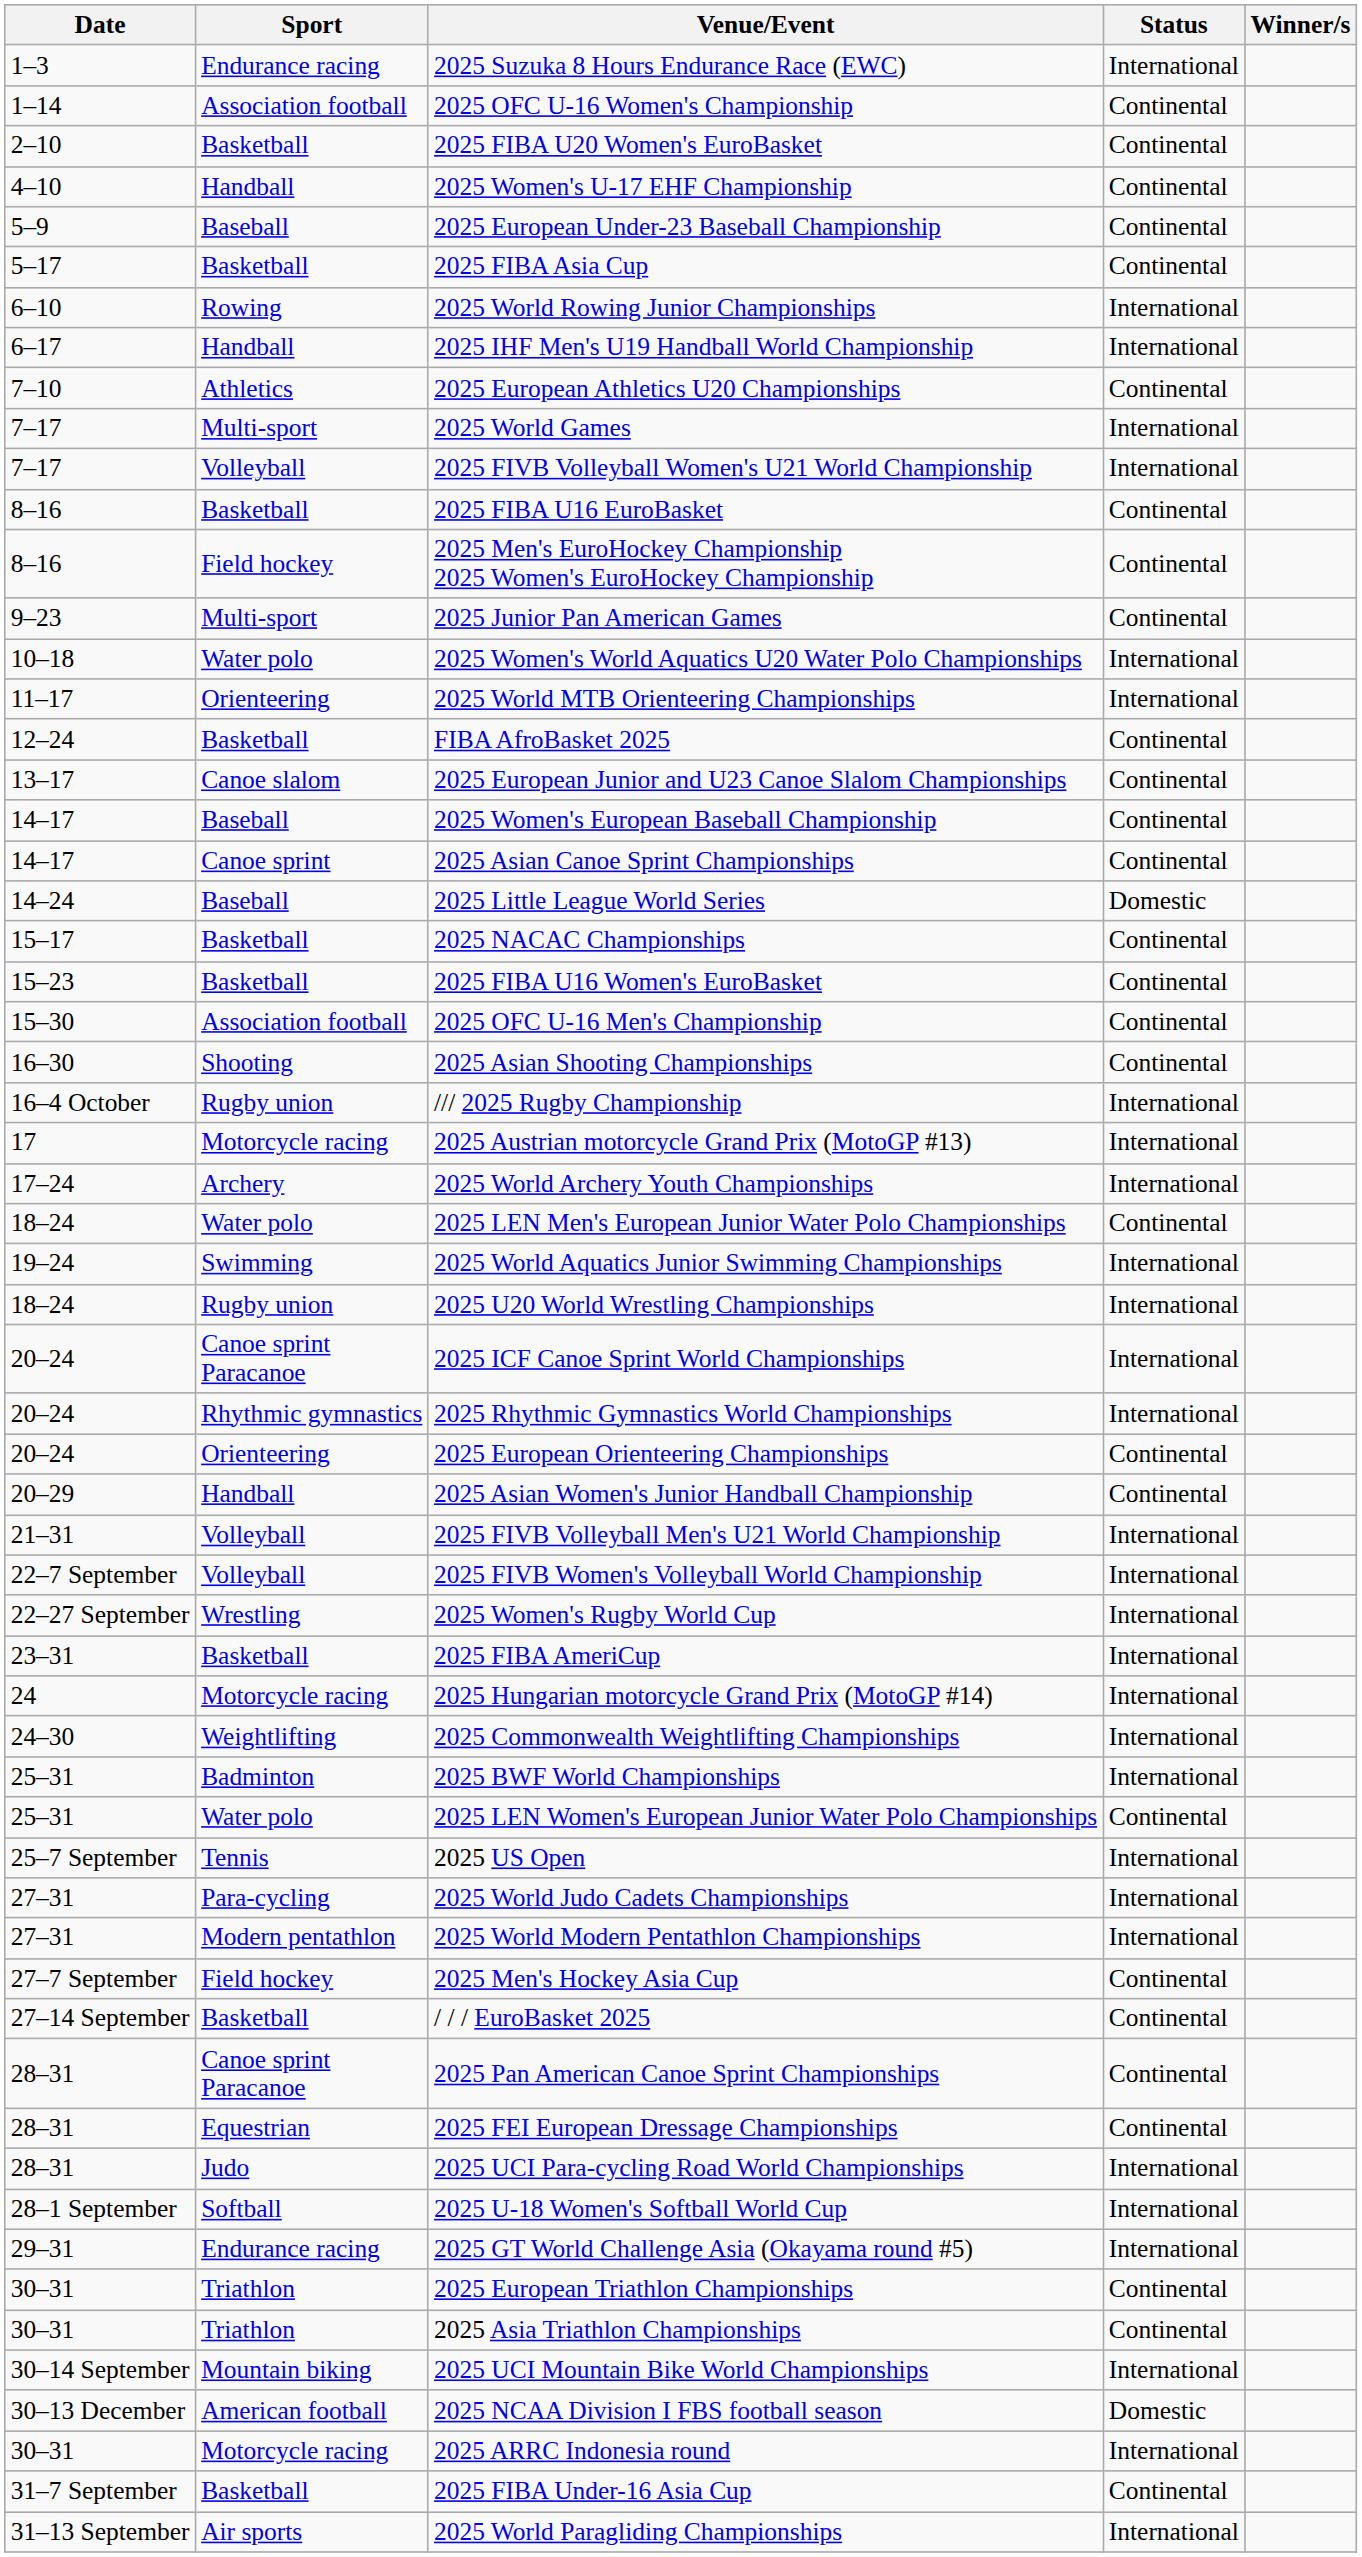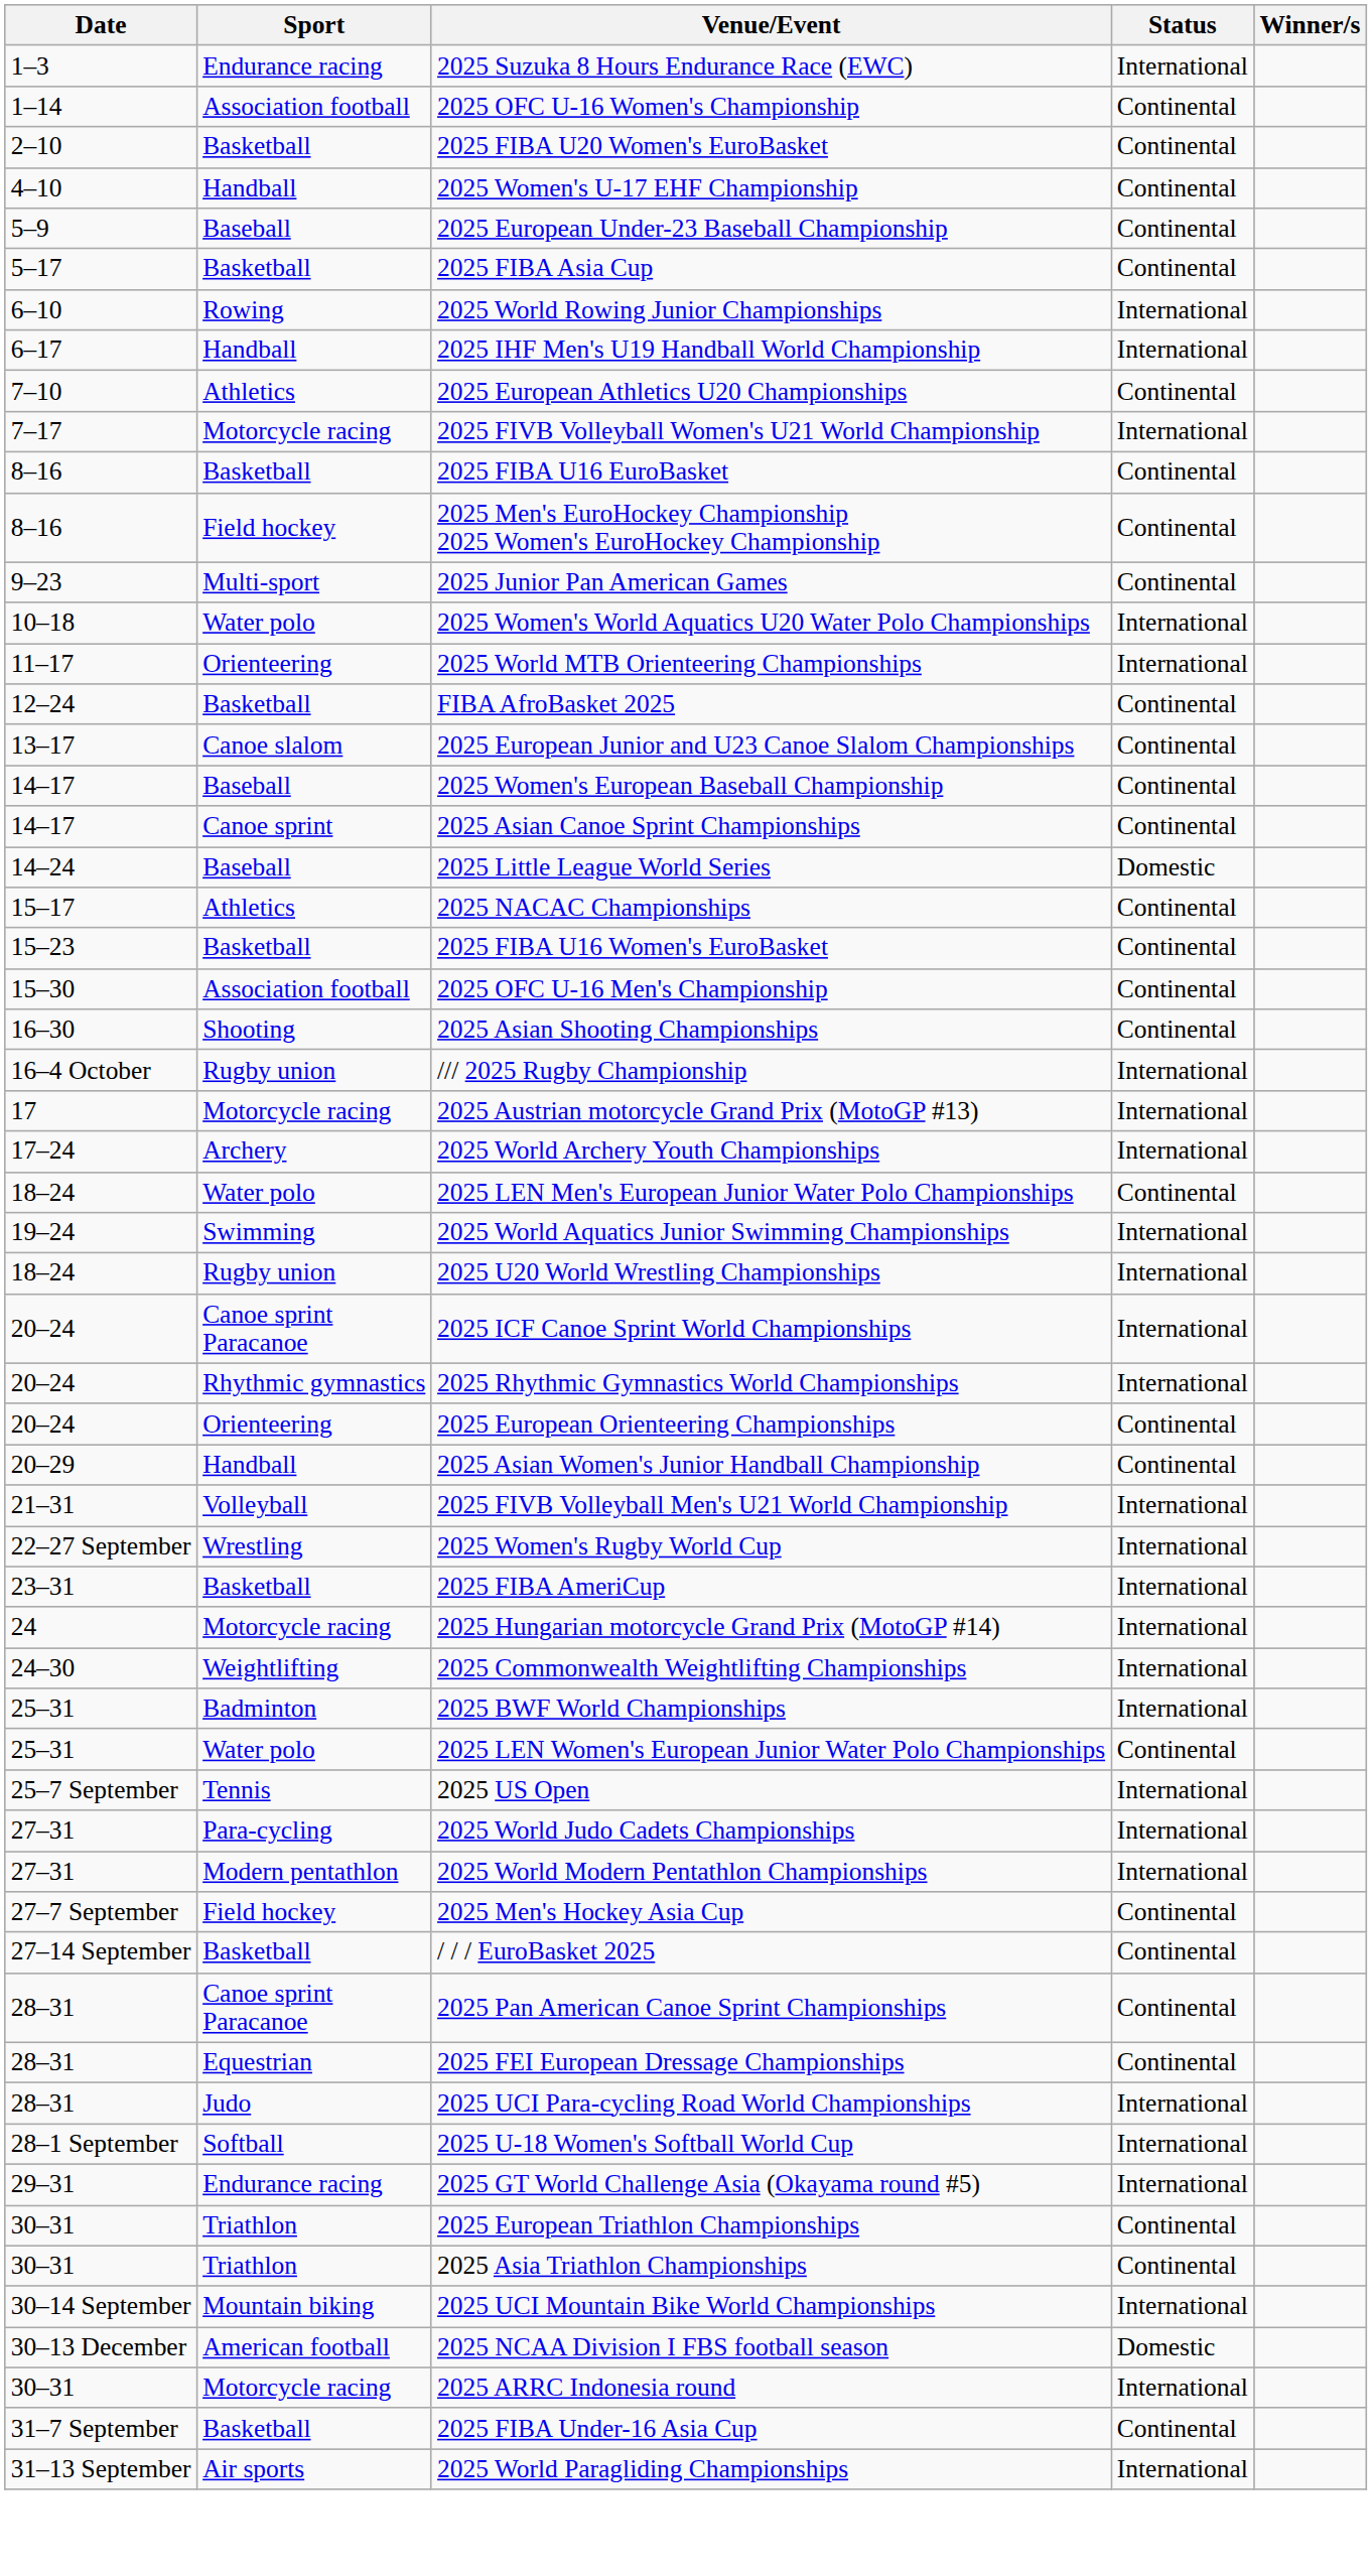- row: 7–17 | Multi-sport | 2025 World Games | International
2025 FIVB Volleyball Women's U21 World Championship | Sport: Volleyball -> Motorcycle racing
2025 NACAC Championships | Sport: Basketball -> Athletics
- row: 22–7 September | Volleyball | 2025 FIVB Women's Volleyball World Championship | International
